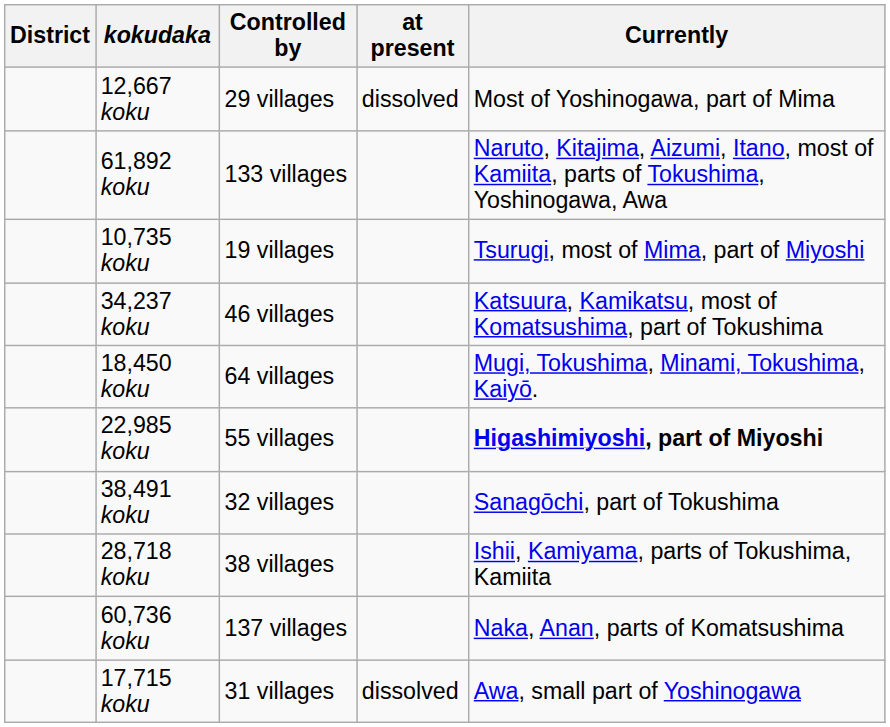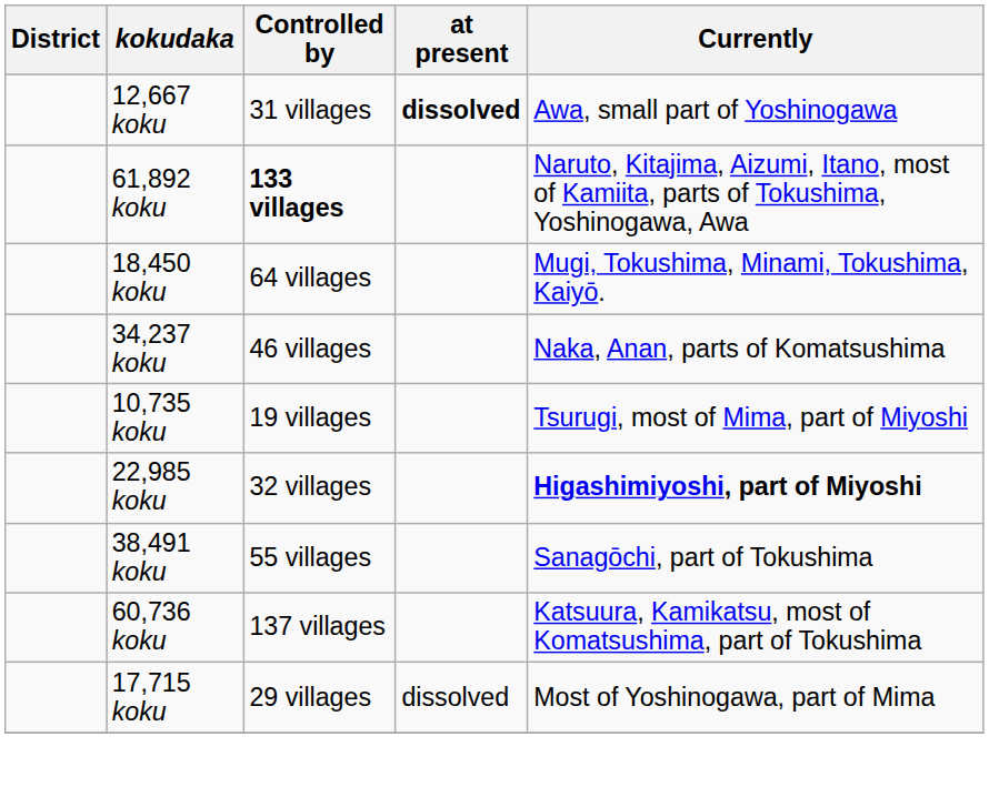12,667 koku | Controlled by: 29 villages -> 31 villages
12,667 koku | at present: normal -> bold
12,667 koku | Currently: Most of Yoshinogawa, part of Mima -> Awa, small part of Yoshinogawa
61,892 koku | Controlled by: normal -> bold
rows swapped: 18,450 koku <-> 10,735 koku
34,237 koku | Currently: Katsuura, Kamikatsu, most of Komatsushima, part of Tokushima -> Naka, Anan, parts of Komatsushima
22,985 koku | Controlled by: 55 villages -> 32 villages
38,491 koku | Controlled by: 32 villages -> 55 villages
- row: 28,718 koku | 38 villages | Ishii, Kamiyama, parts of Tokushima, Kamiita
60,736 koku | Currently: Naka, Anan, parts of Komatsushima -> Katsuura, Kamikatsu, most of Komatsushima, part of Tokushima
17,715 koku | Controlled by: 31 villages -> 29 villages
17,715 koku | Currently: Awa, small part of Yoshinogawa -> Most of Yoshinogawa, part of Mima
